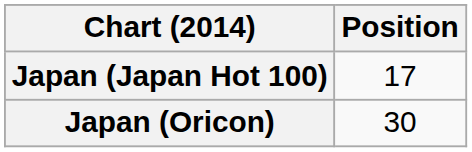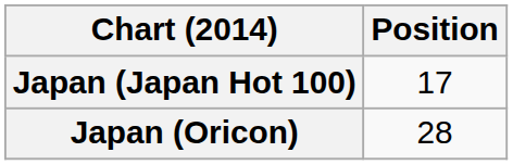Japan (Oricon) | Position: 30 -> 28
